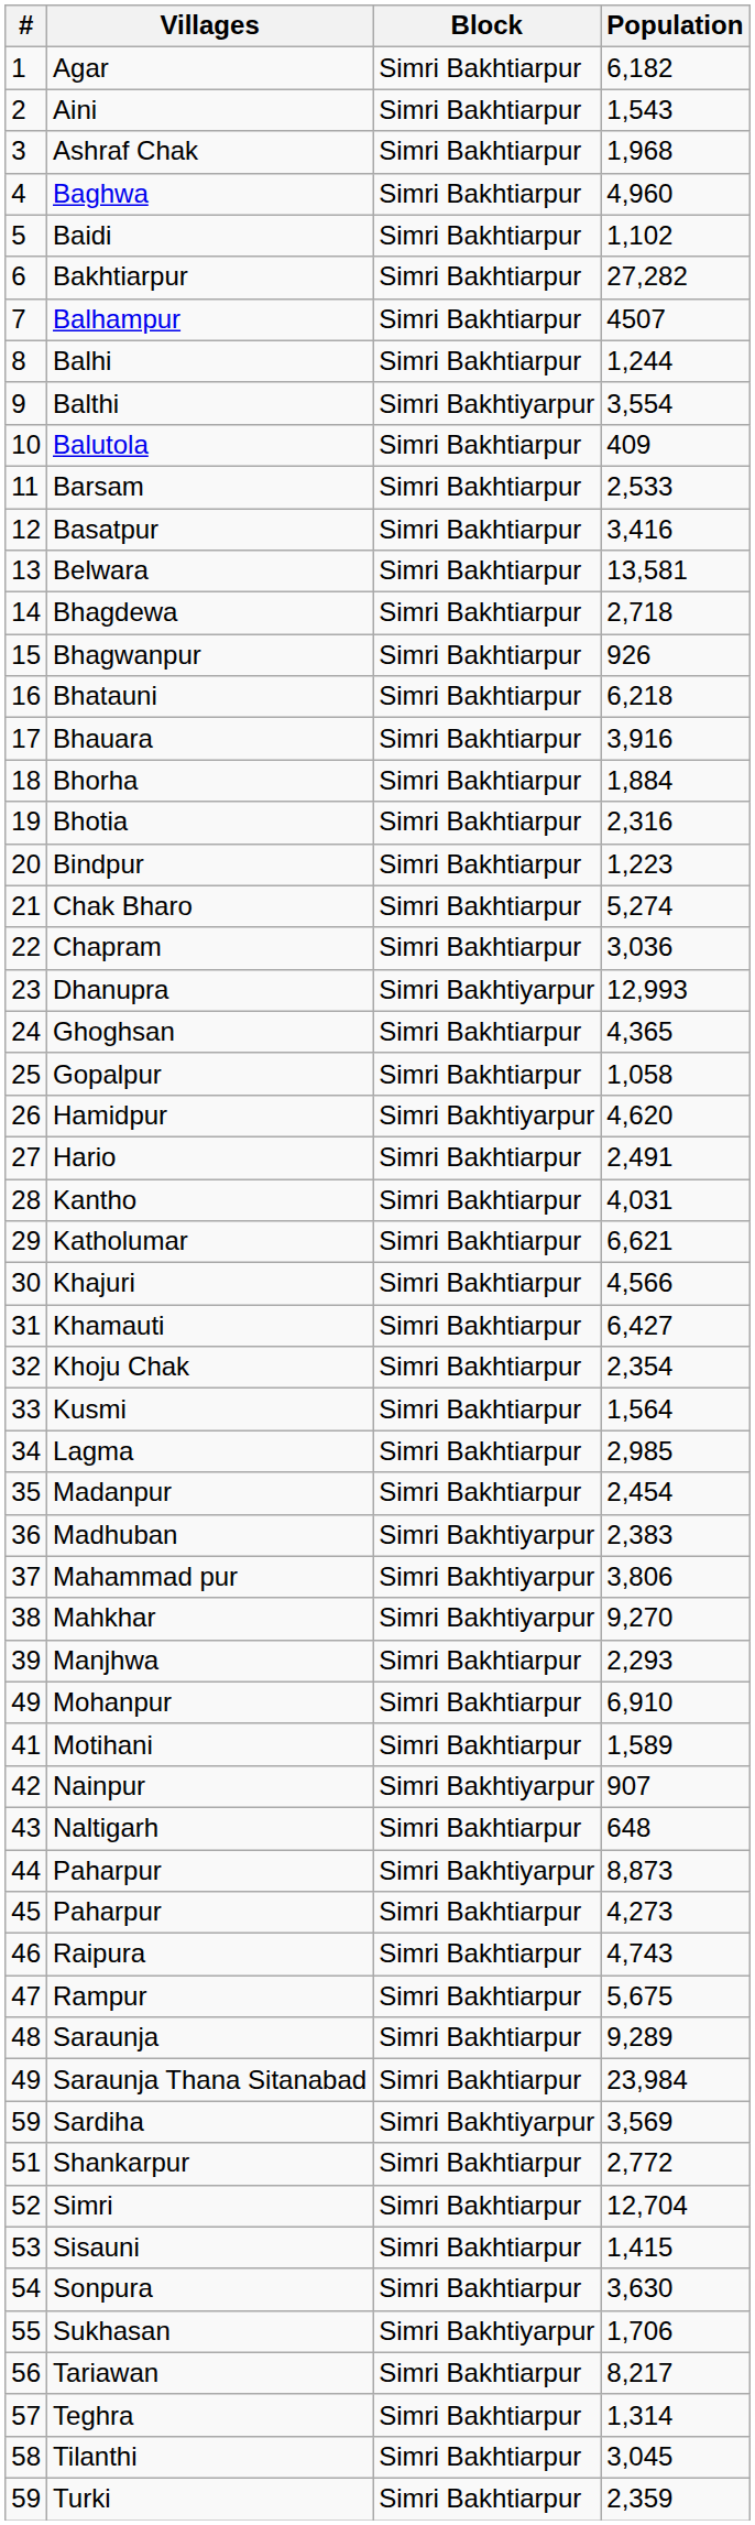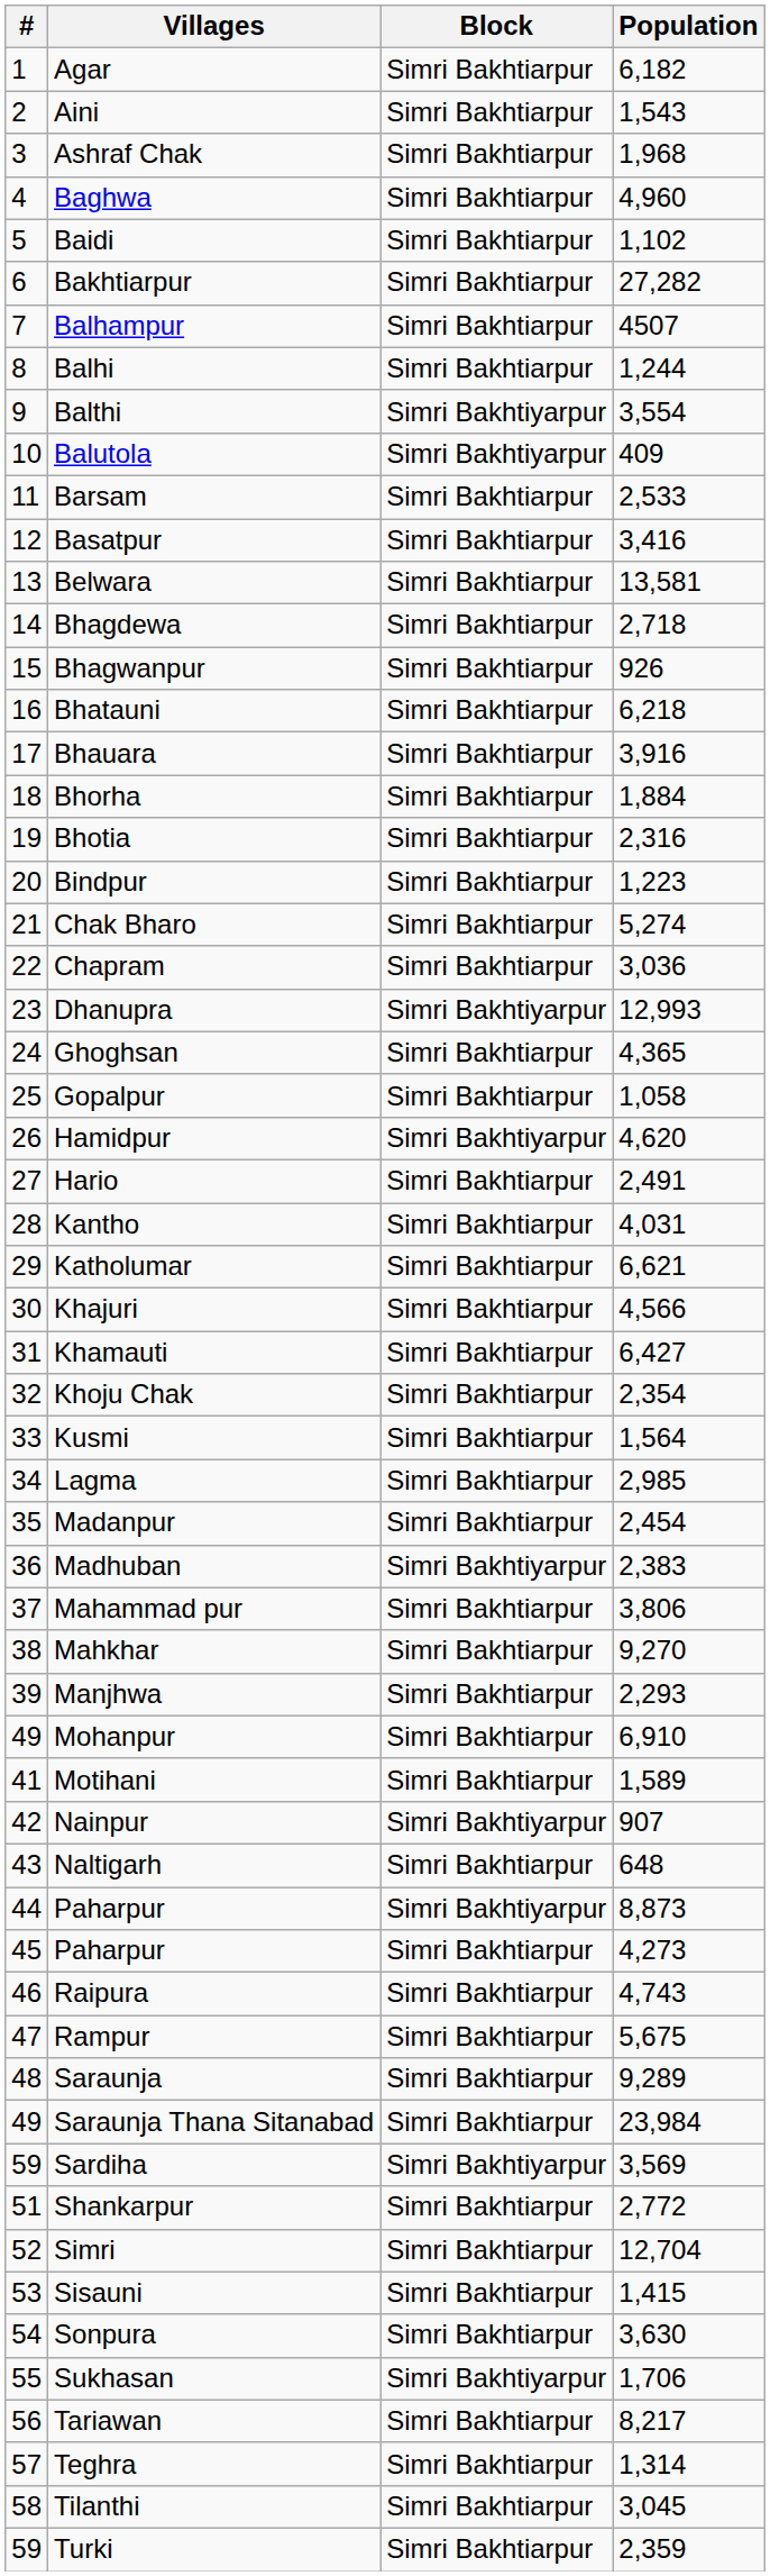Balutola | Block: Simri Bakhtiarpur -> Simri Bakhtiyarpur
Mahammad pur | Block: Simri Bakhtiyarpur -> Simri Bakhtiarpur
Mahkhar | Block: Simri Bakhtiyarpur -> Simri Bakhtiarpur
